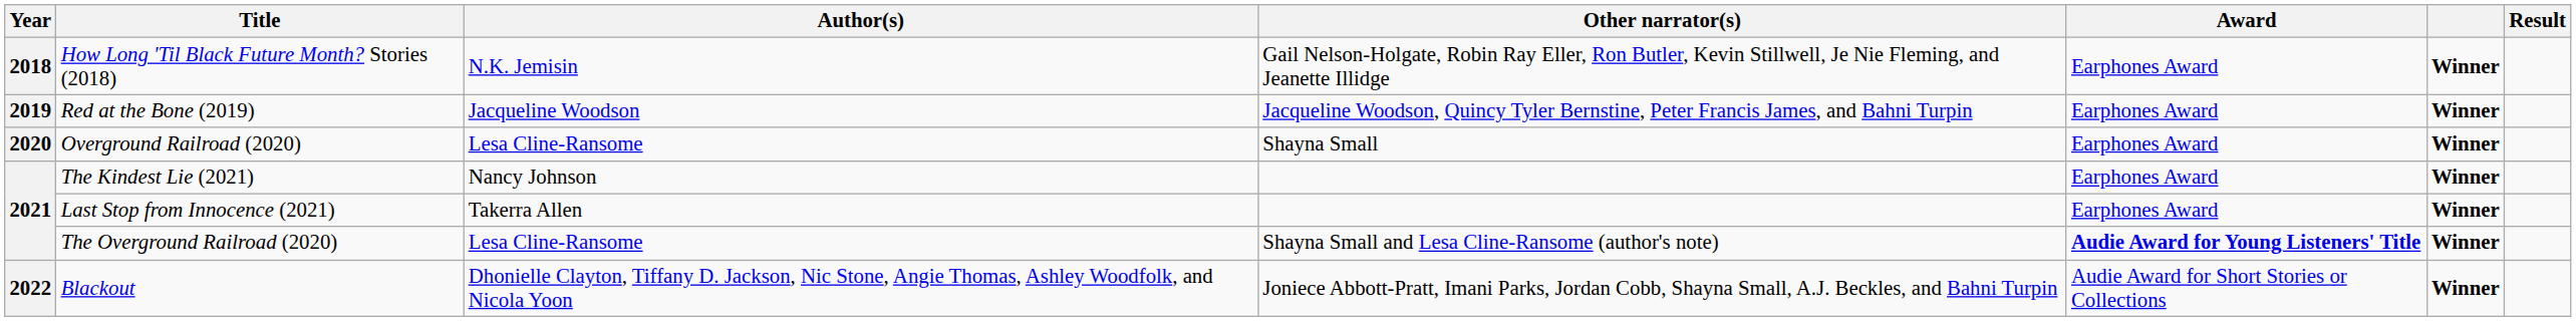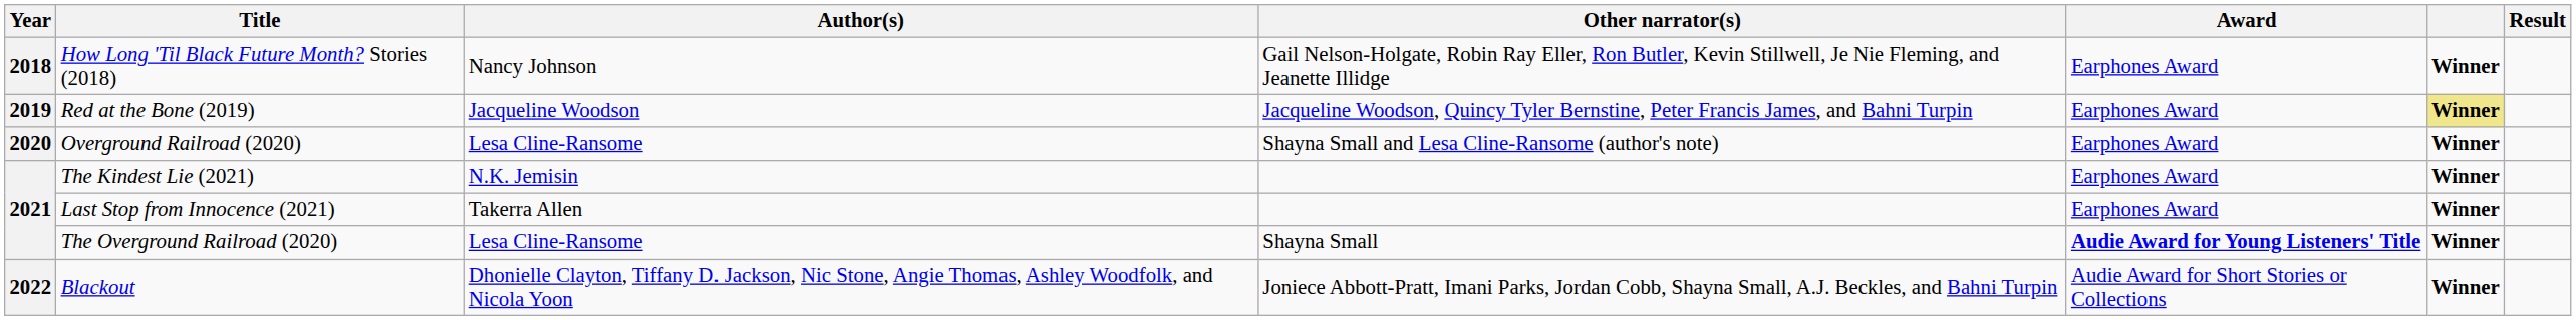How Long 'Til Black Future Month? Stories (2018) | Author(s): N.K. Jemisin -> Nancy Johnson
Red at the Bone (2019) | column 6: no background -> khaki background
Overground Railroad (2020) | Other narrator(s): Shayna Small -> Shayna Small and Lesa Cline-Ransome (author's note)
The Kindest Lie (2021) | Author(s): Nancy Johnson -> N.K. Jemisin
The Overground Railroad (2020) | Other narrator(s): Shayna Small and Lesa Cline-Ransome (author's note) -> Shayna Small
